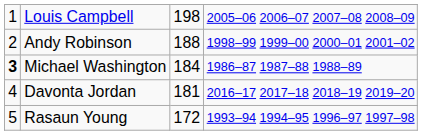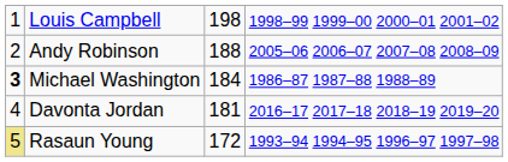Louis Campbell | column 4: 2005–06 2006–07 2007–08 2008–09 -> 1998–99 1999–00 2000–01 2001–02
Andy Robinson | column 4: 1998–99 1999–00 2000–01 2001–02 -> 2005–06 2006–07 2007–08 2008–09
Rasaun Young | column 1: no background -> khaki background
